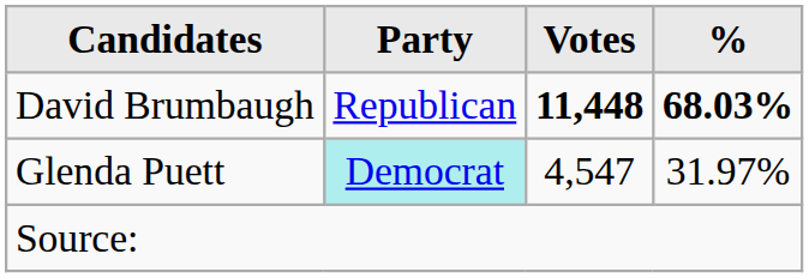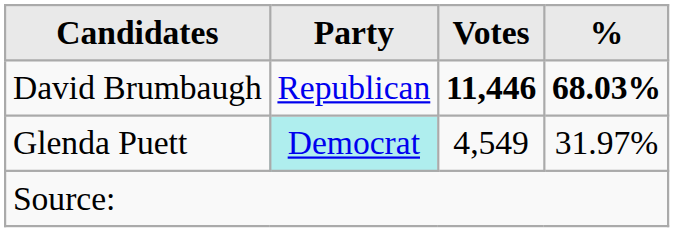David Brumbaugh | Votes: 11,448 -> 11,446
Glenda Puett | Votes: 4,547 -> 4,549
